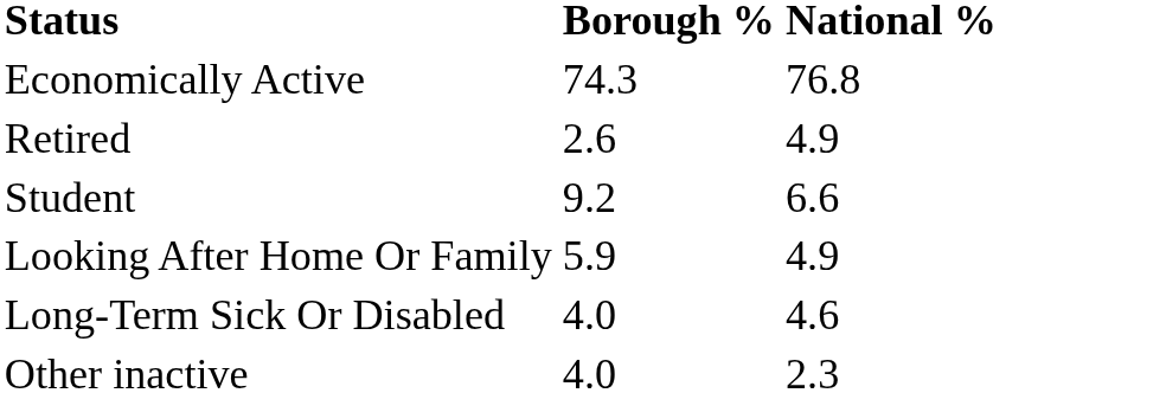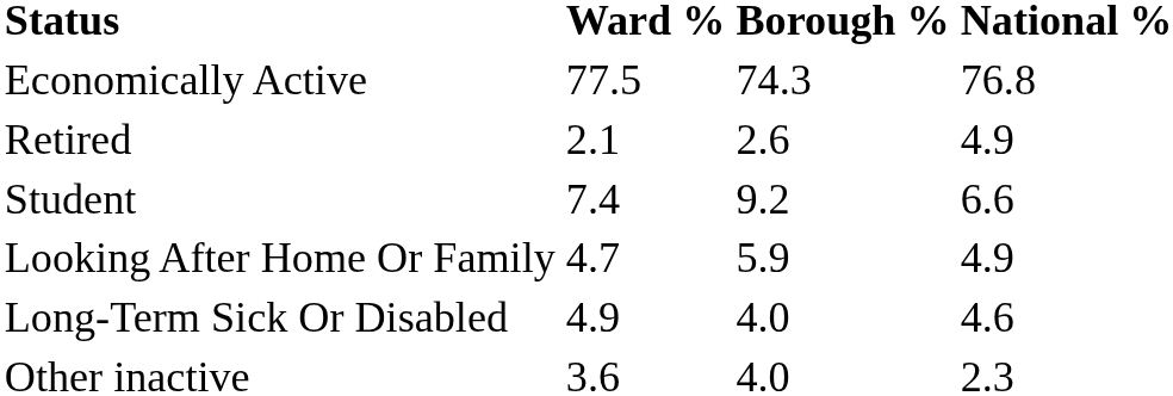+ column: Ward % | 77.5 | 2.1 | 7.4 | 4.7 | 4.9 | 3.6
